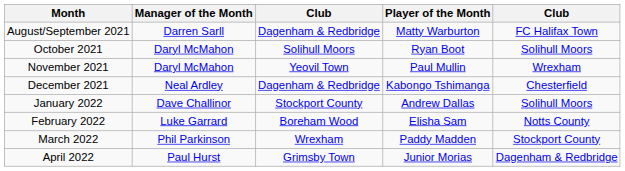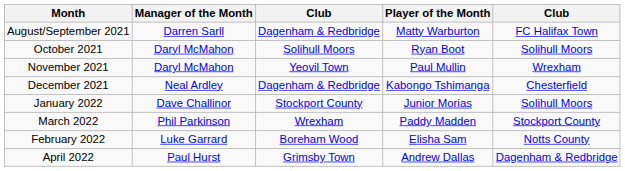January 2022 | Player of the Month: Andrew Dallas -> Junior Morias
rows swapped: February 2022 <-> March 2022
April 2022 | Player of the Month: Junior Morias -> Andrew Dallas
